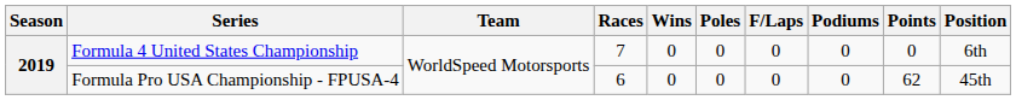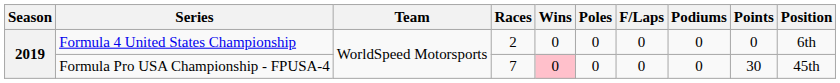Formula 4 United States Championship | Races: 7 -> 2
Formula Pro USA Championship - FPUSA-4 | Races: 6 -> 7
Formula Pro USA Championship - FPUSA-4 | Wins: no background -> pink background
Formula Pro USA Championship - FPUSA-4 | Points: 62 -> 30
